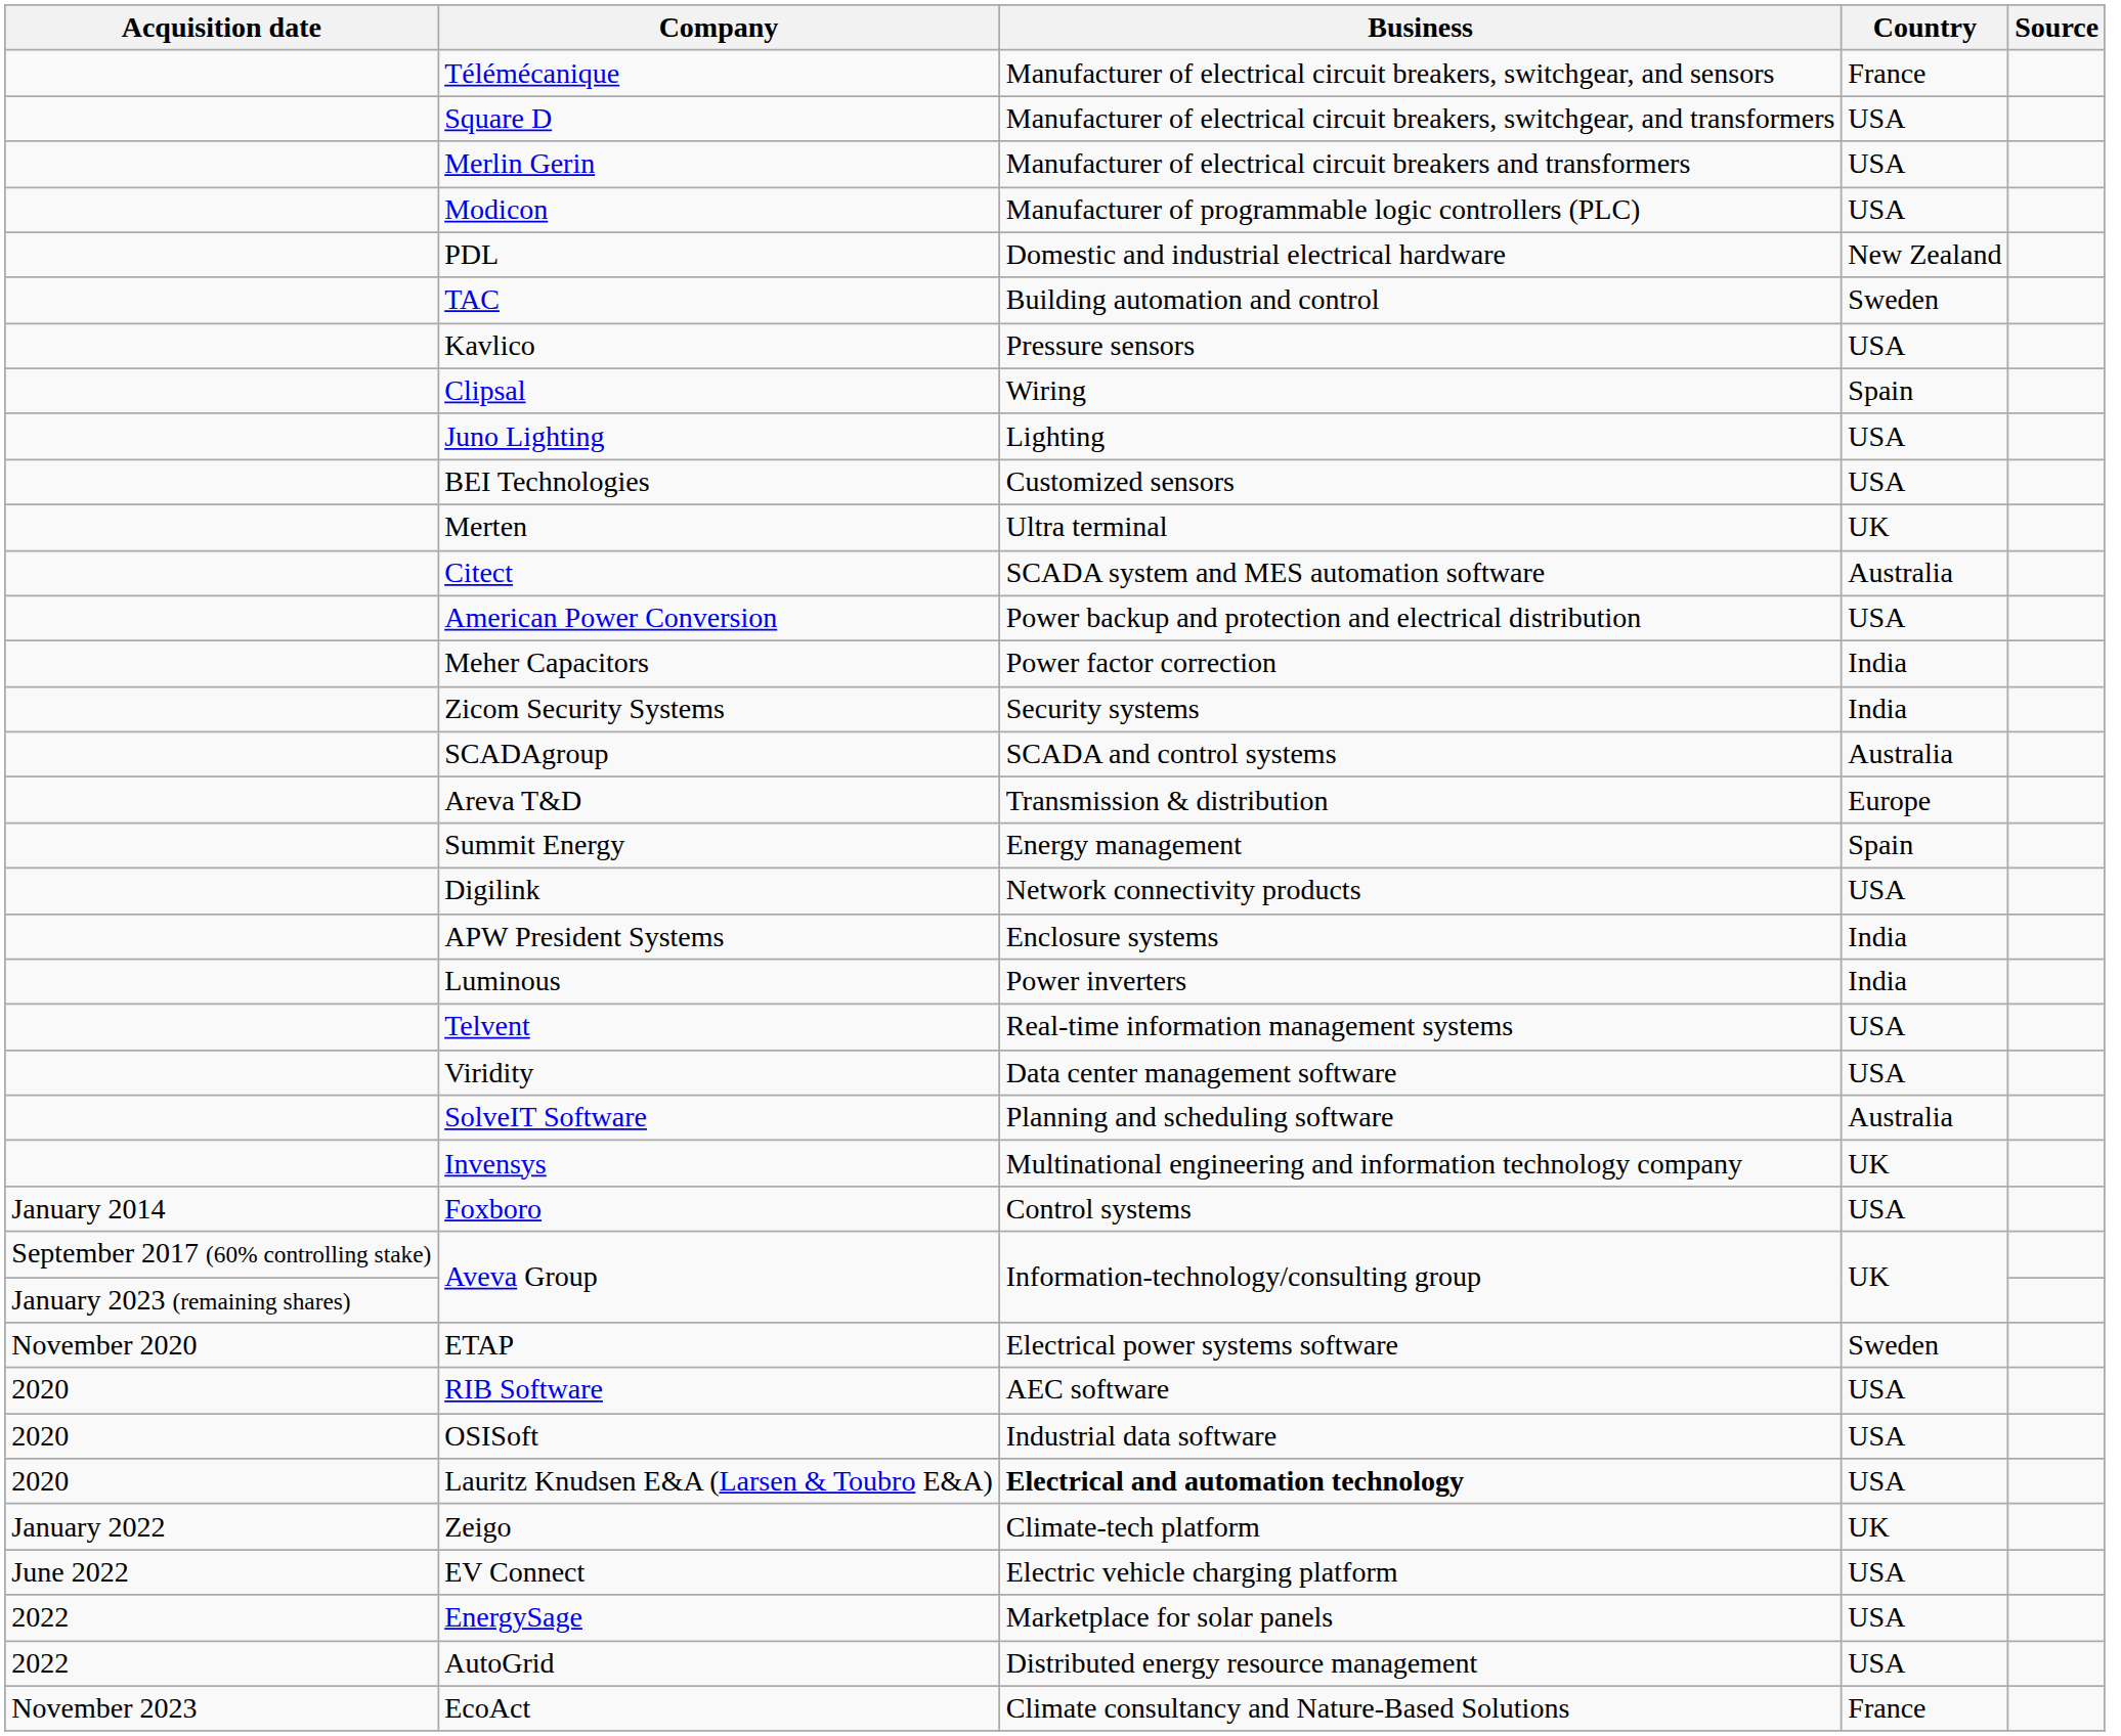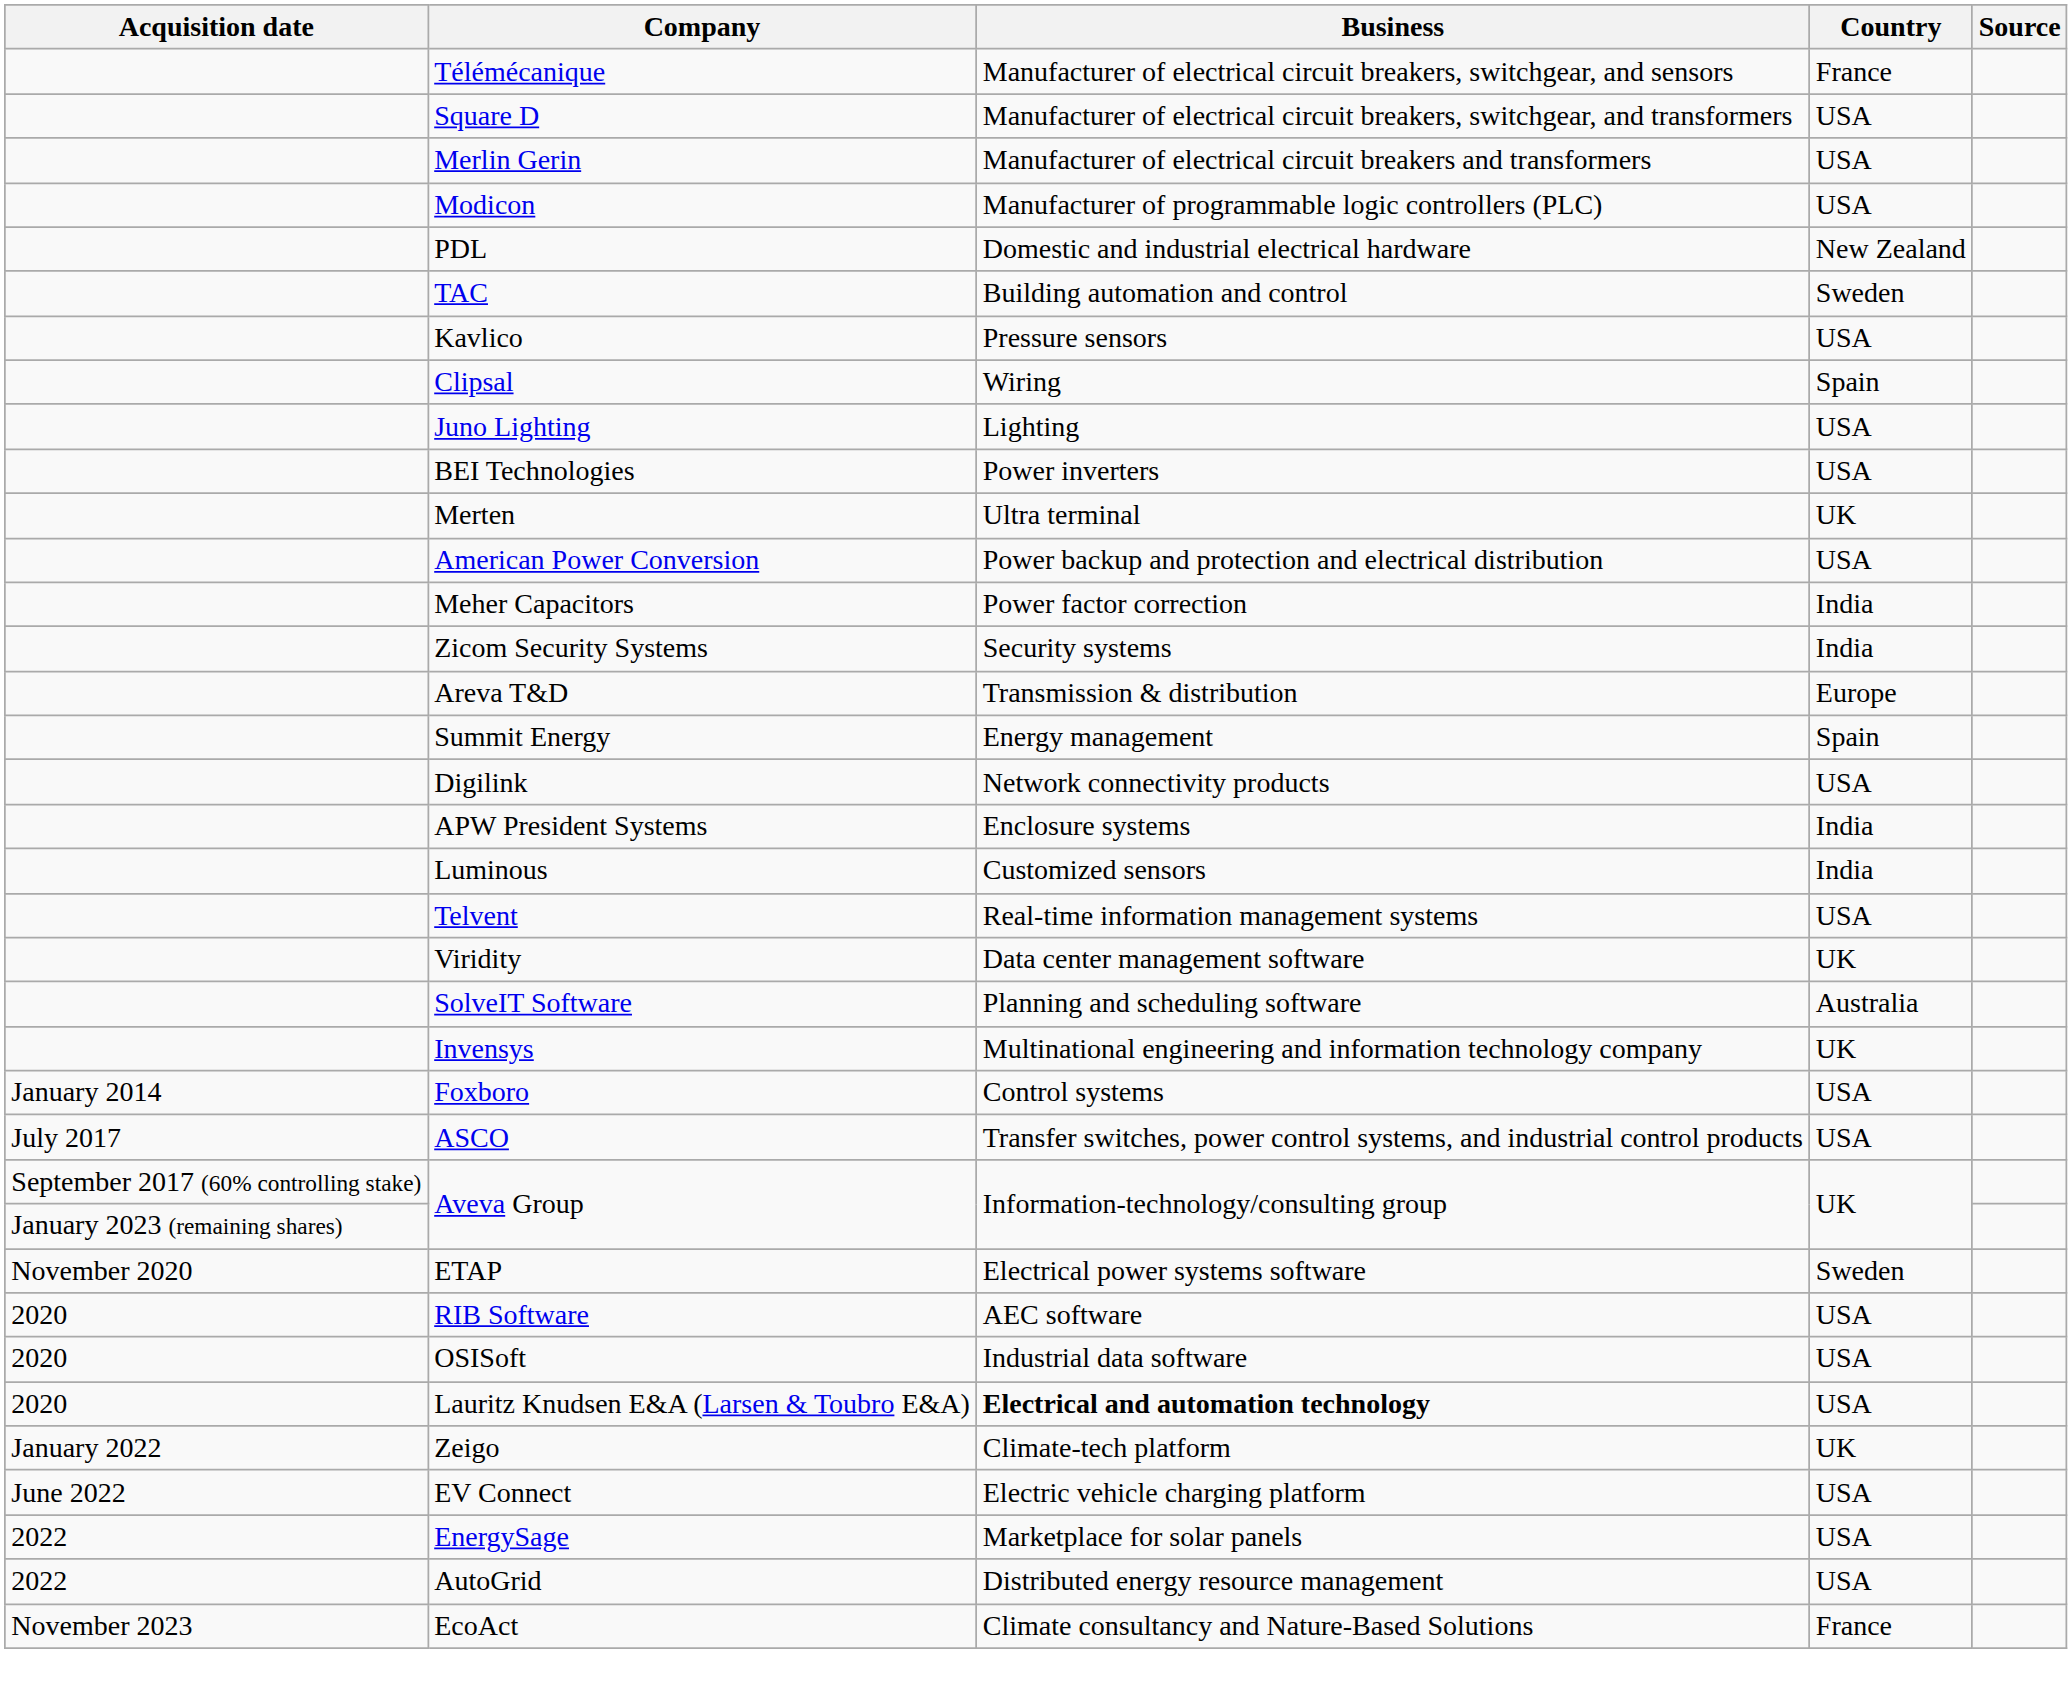BEI Technologies | Business: Customized sensors -> Power inverters
- row: Citect | SCADA system and MES automation software | Australia
- row: SCADAgroup | SCADA and control systems | Australia
Luminous | Business: Power inverters -> Customized sensors
Viridity | Country: USA -> UK
+ row: July 2017 | ASCO | Transfer switches, power control systems, and industrial control products | USA
